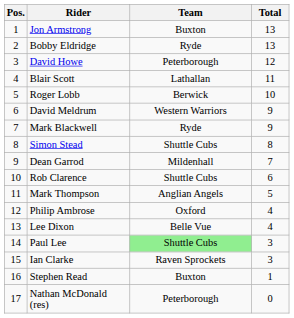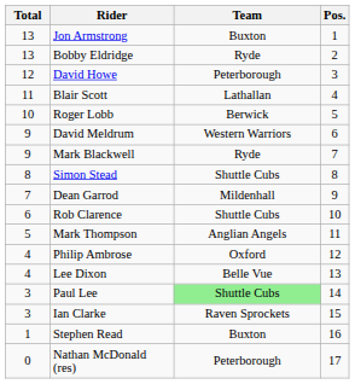columns swapped: Pos. <-> Total
